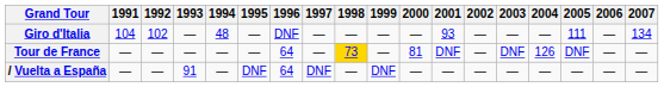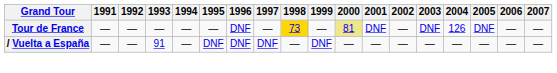- row: Giro d'Italia | 104 | 102 | — | 48 | — | DNF | — | — | — | — | 93 | — | — | — | 111 | — | 134
Tour de France | 1996: 64 -> DNF
Tour de France | 2000: no background -> khaki background
/ Vuelta a España | 1996: 64 -> DNF
